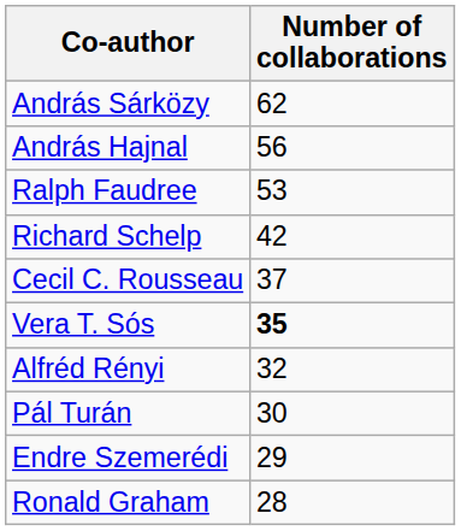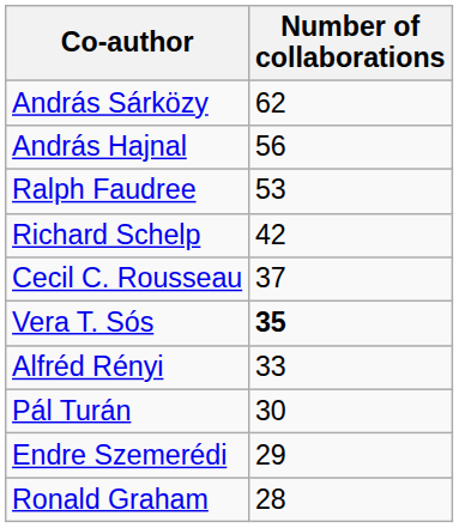Alfréd Rényi | Number of collaborations: 32 -> 33
